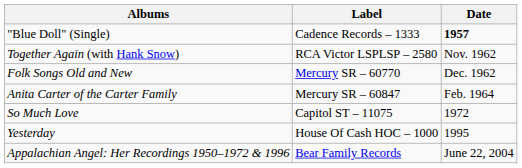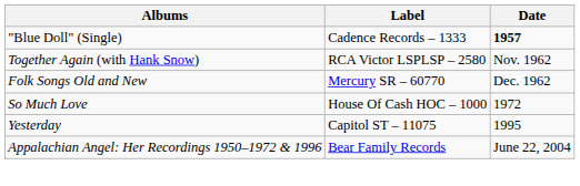- row: Anita Carter of the Carter Family | Mercury SR – 60847 | Feb. 1964
So Much Love | Label: Capitol ST – 11075 -> House Of Cash HOC – 1000
Yesterday | Label: House Of Cash HOC – 1000 -> Capitol ST – 11075
